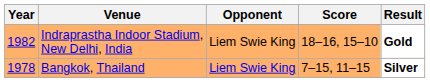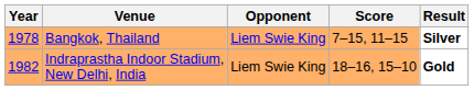rows swapped: Bangkok, Thailand <-> Indraprastha Indoor Stadium, New Delhi, India
